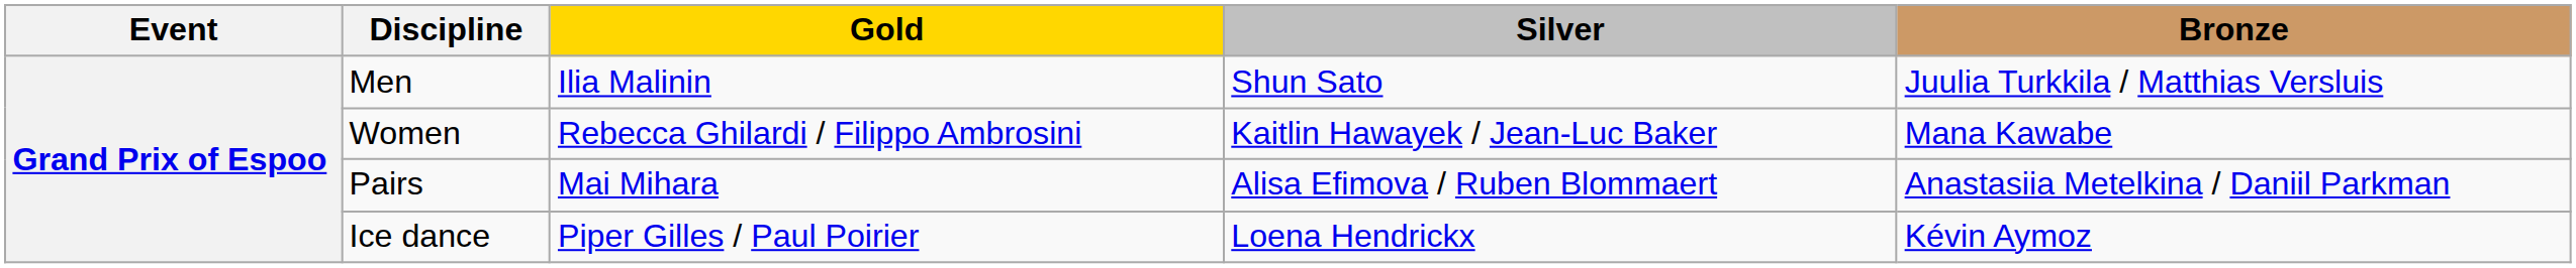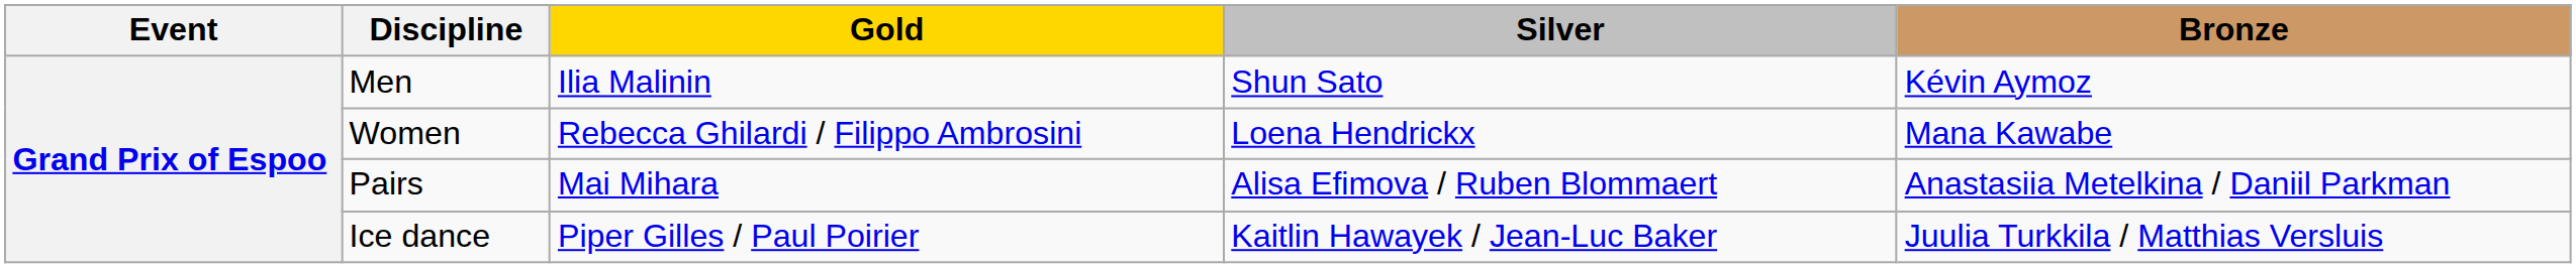Men | Bronze: Juulia Turkkila / Matthias Versluis -> Kévin Aymoz
Women | Silver: Kaitlin Hawayek / Jean-Luc Baker -> Loena Hendrickx
Ice dance | Silver: Loena Hendrickx -> Kaitlin Hawayek / Jean-Luc Baker
Ice dance | Bronze: Kévin Aymoz -> Juulia Turkkila / Matthias Versluis
